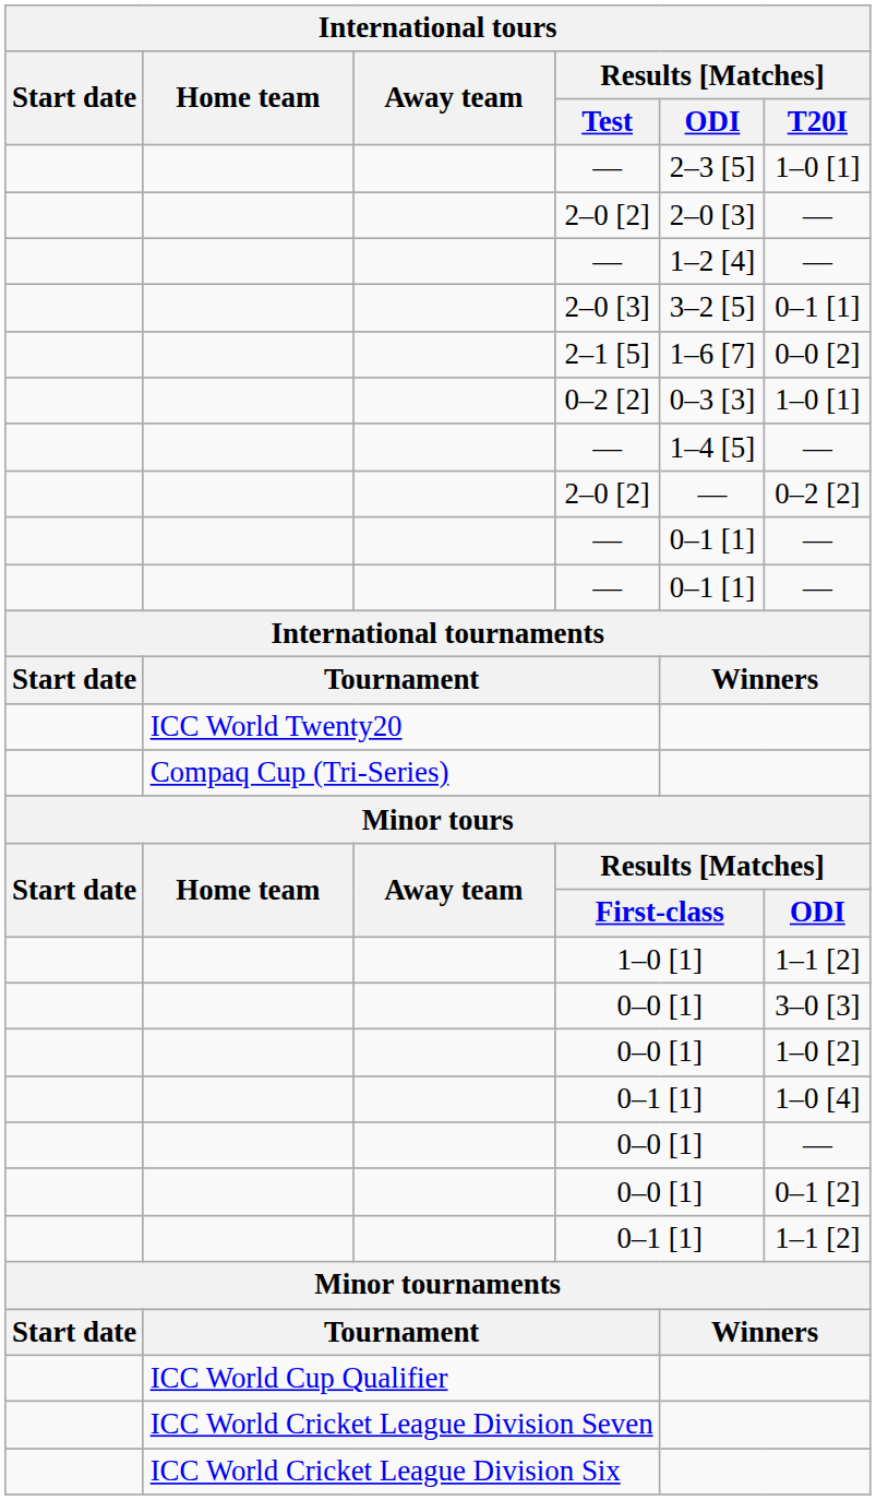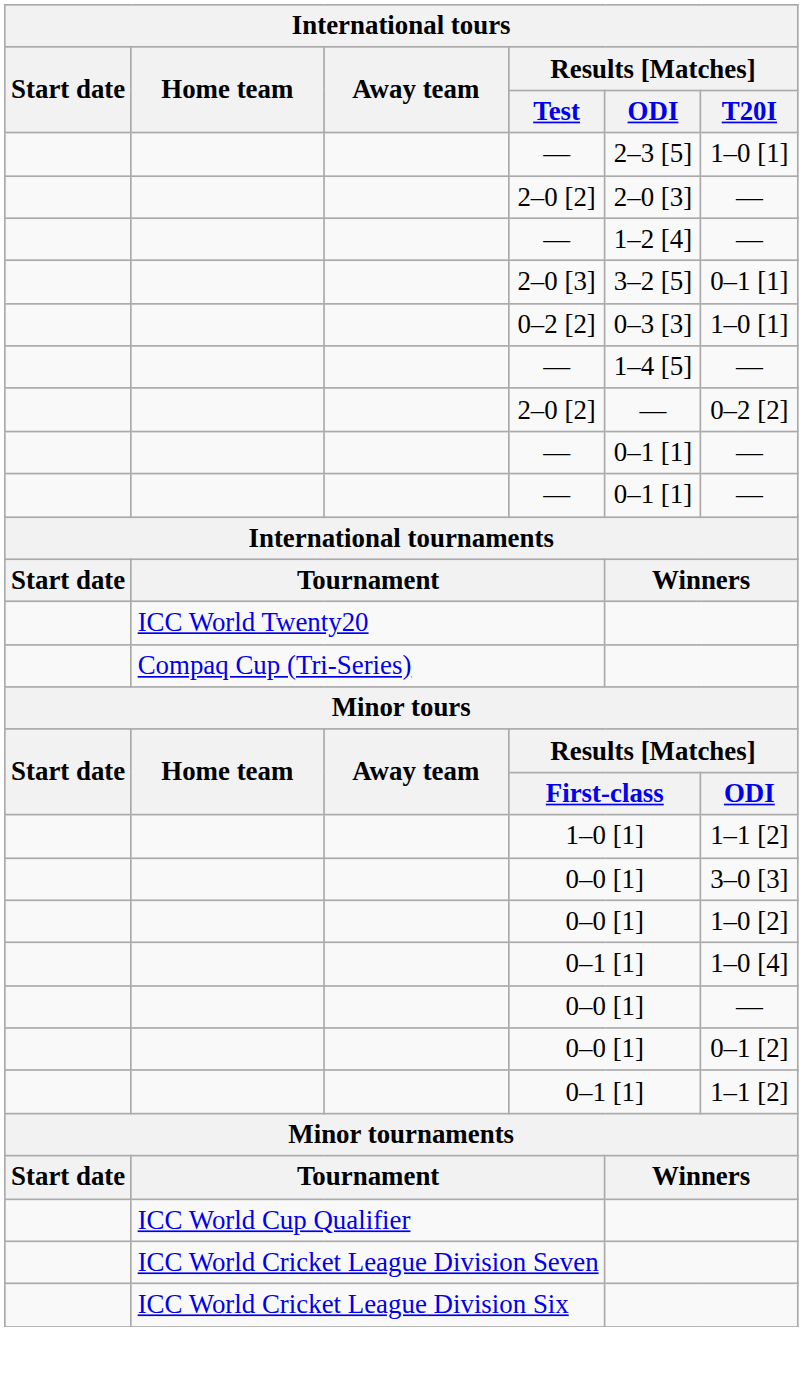- row: 2–1 [5] | 1–6 [7] | 0–0 [2]
